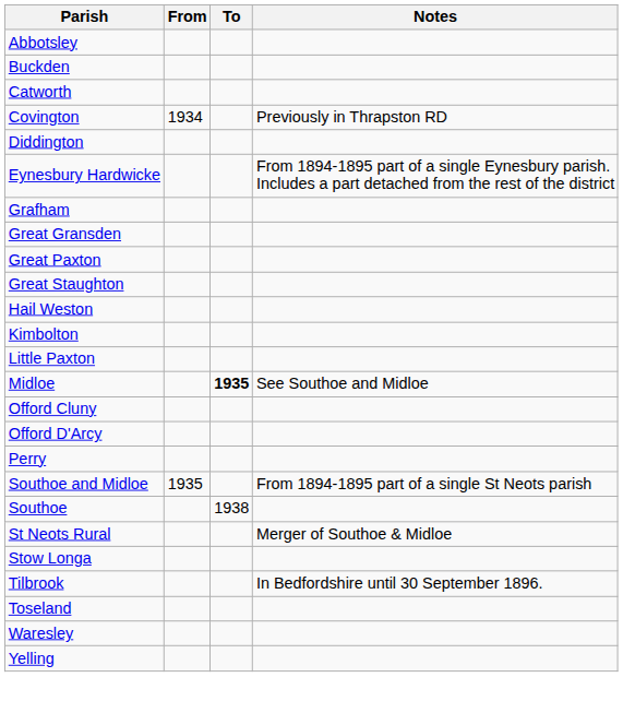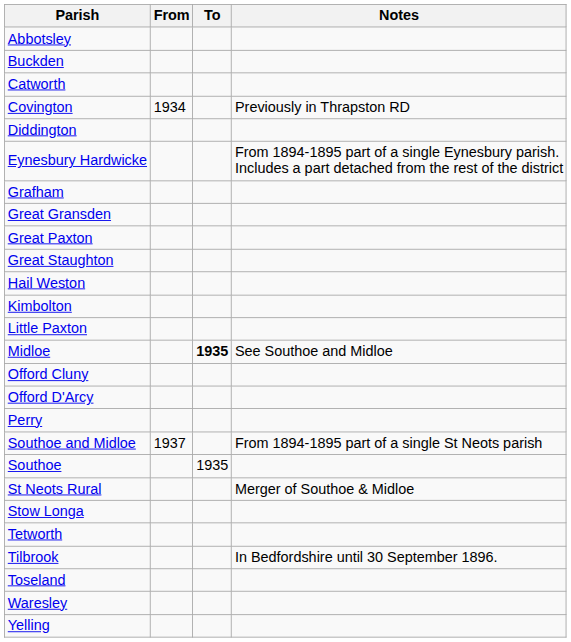Southoe and Midloe | From: 1935 -> 1937
Southoe | To: 1938 -> 1935
+ row: Tetworth
